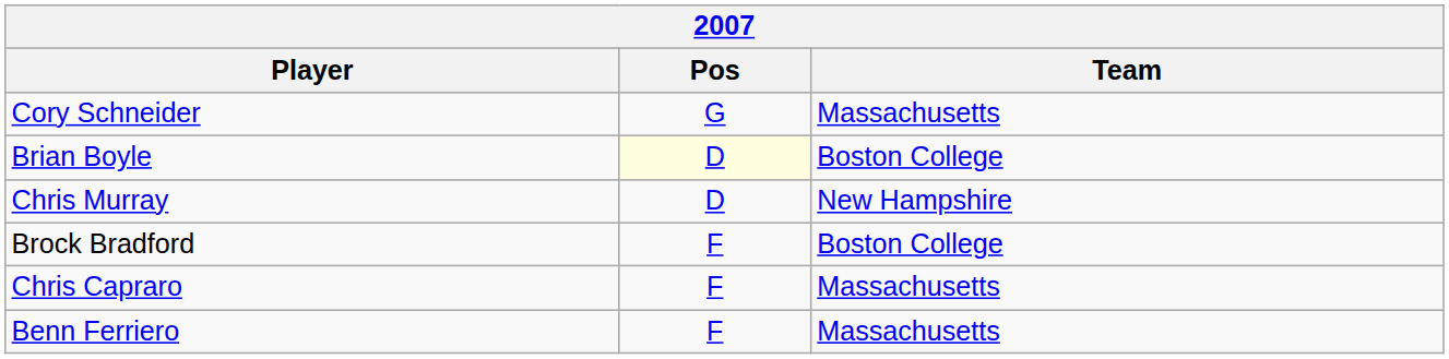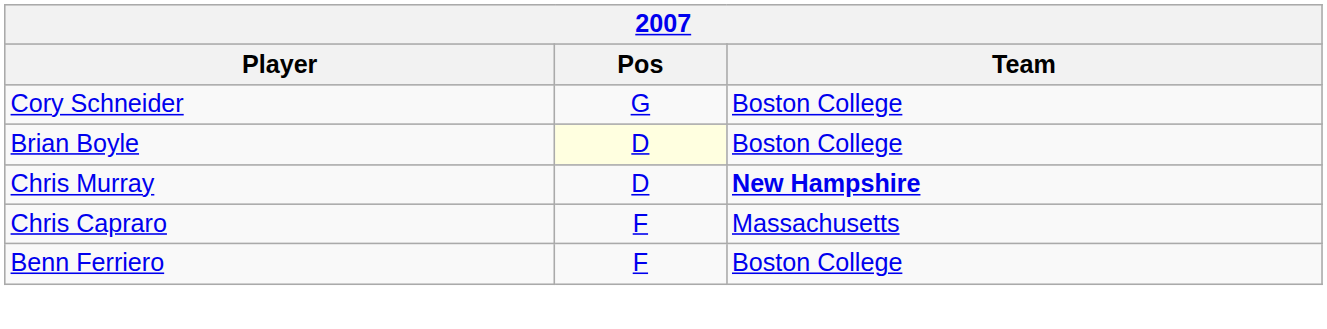Cory Schneider | Team: Massachusetts -> Boston College
Chris Murray | Team: normal -> bold
- row: Brock Bradford | F | Boston College
Benn Ferriero | Team: Massachusetts -> Boston College
